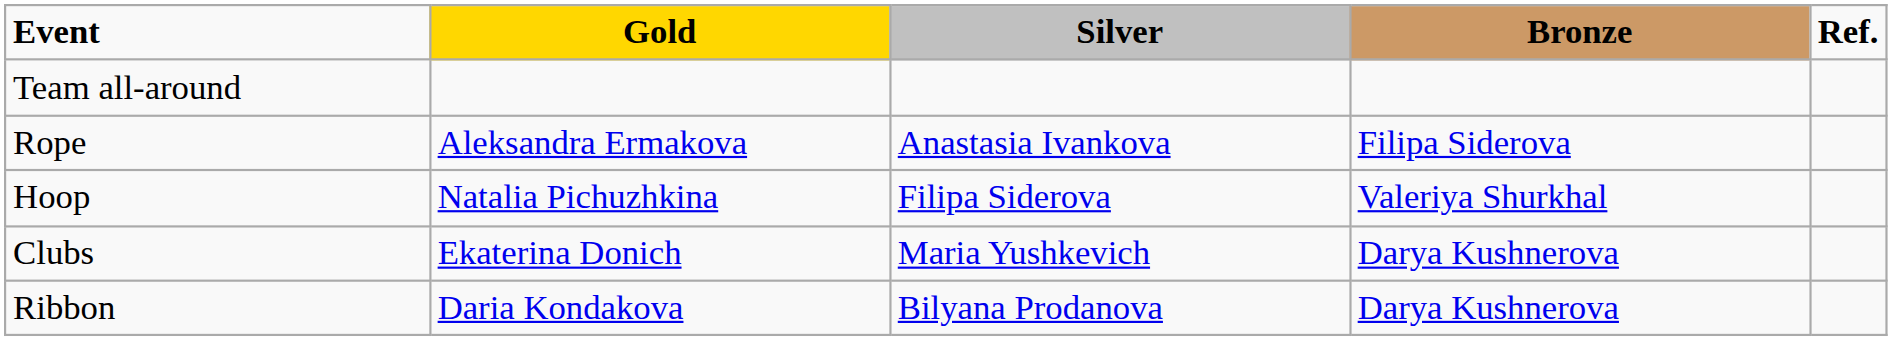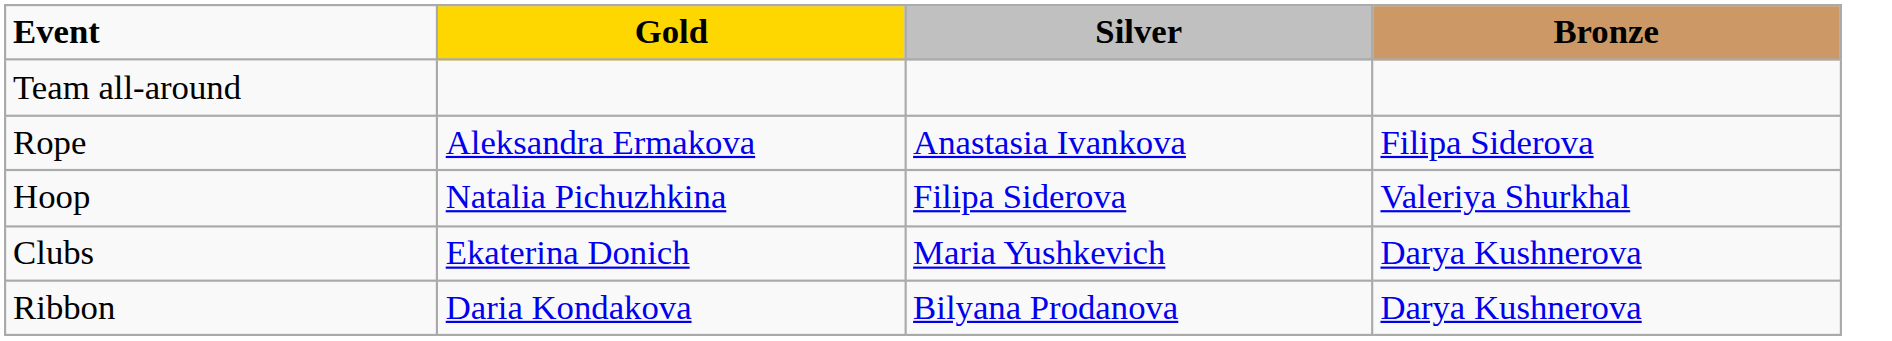- column: Ref.
